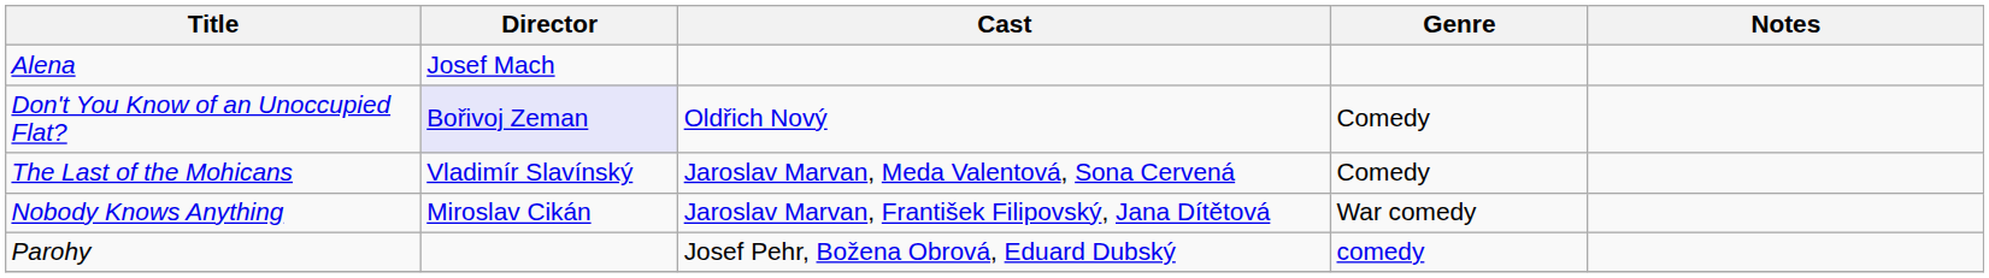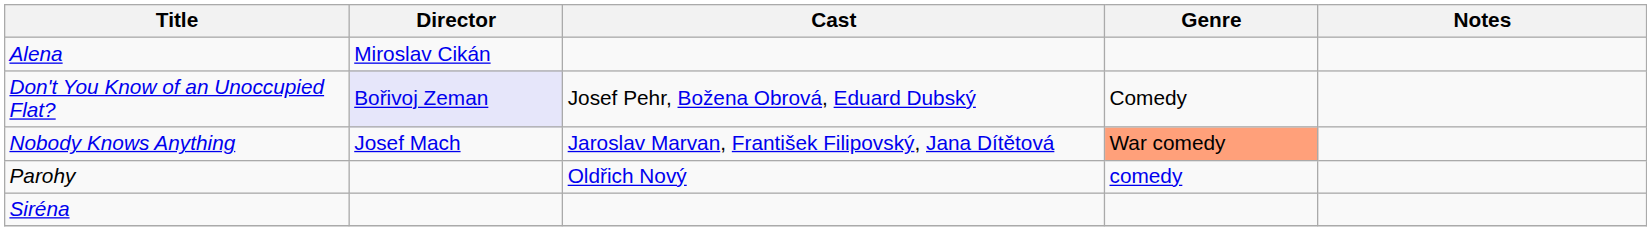Alena | Director: Josef Mach -> Miroslav Cikán
Don't You Know of an Unoccupied Flat? | Cast: Oldřich Nový -> Josef Pehr, Božena Obrová, Eduard Dubský
- row: The Last of the Mohicans | Vladimír Slavínský | Jaroslav Marvan, Meda Valentová, Sona Cervená | Comedy
Nobody Knows Anything | Director: Miroslav Cikán -> Josef Mach
Nobody Knows Anything | Genre: no background -> lightsalmon background
Parohy | Cast: Josef Pehr, Božena Obrová, Eduard Dubský -> Oldřich Nový
+ row: Siréna
